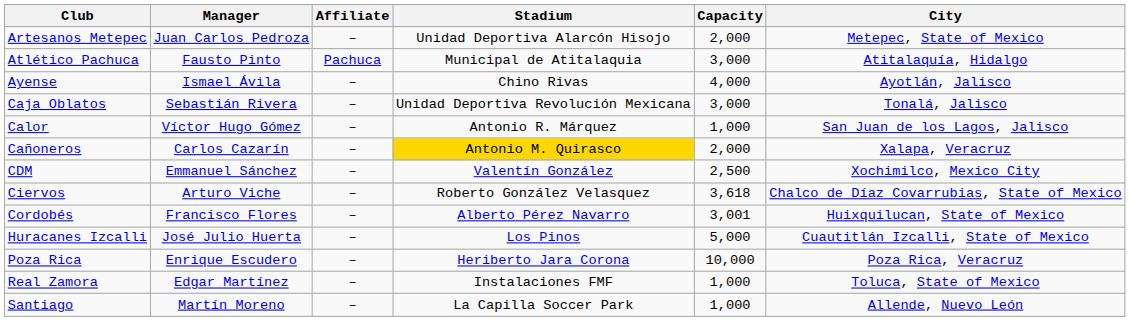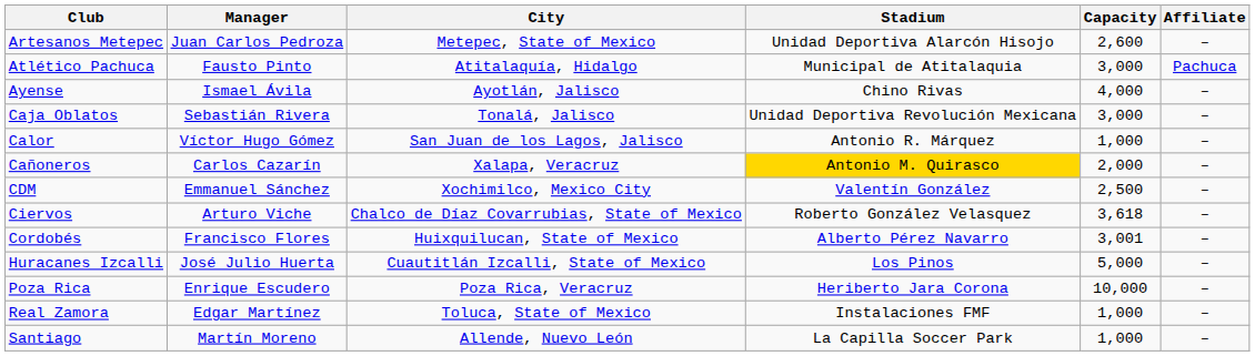columns swapped: City <-> Affiliate
Artesanos Metepec | Capacity: 2,000 -> 2,600
